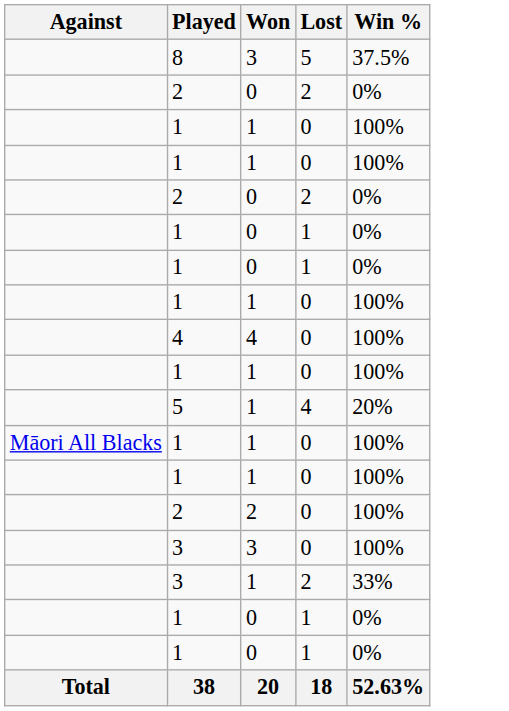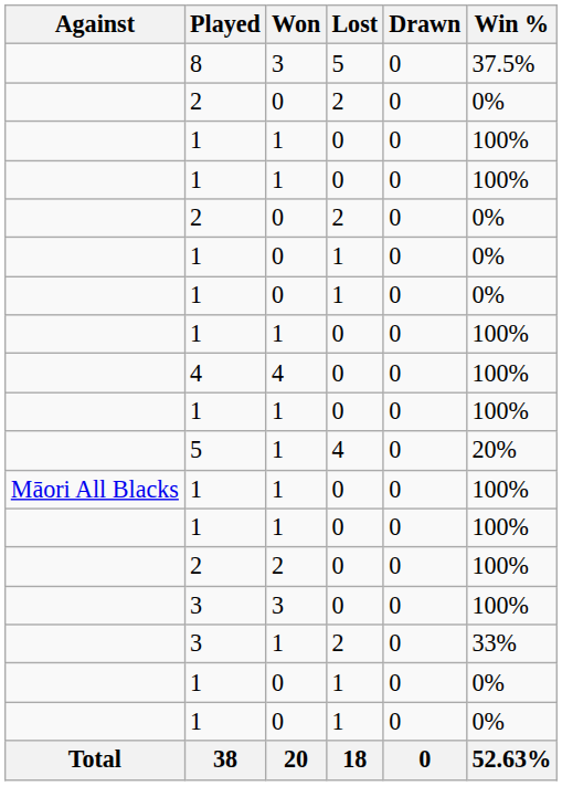+ column: Drawn | 0 | 0 | 0 | 0 | 0 | 0 | 0 | 0 | 0 | 0 | 0 | 0 | 0 | 0 | 0 | 0 | 0 | 0 | 0
